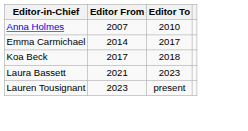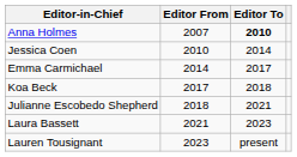Anna Holmes | Editor To: normal -> bold
+ row: Jessica Coen | 2010 | 2014
+ row: Julianne Escobedo Shepherd | 2018 | 2021
